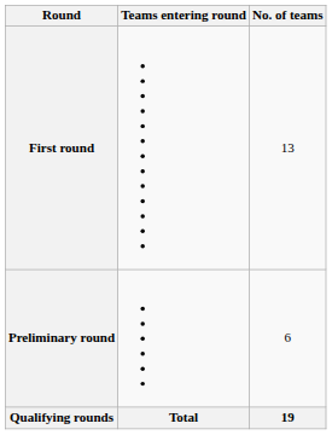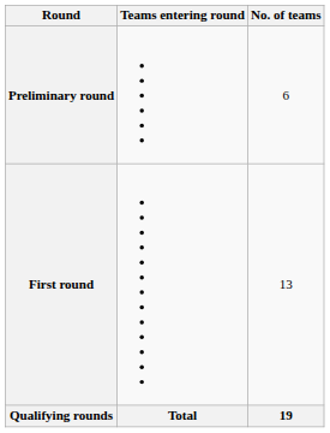rows swapped: Preliminary round <-> First round
